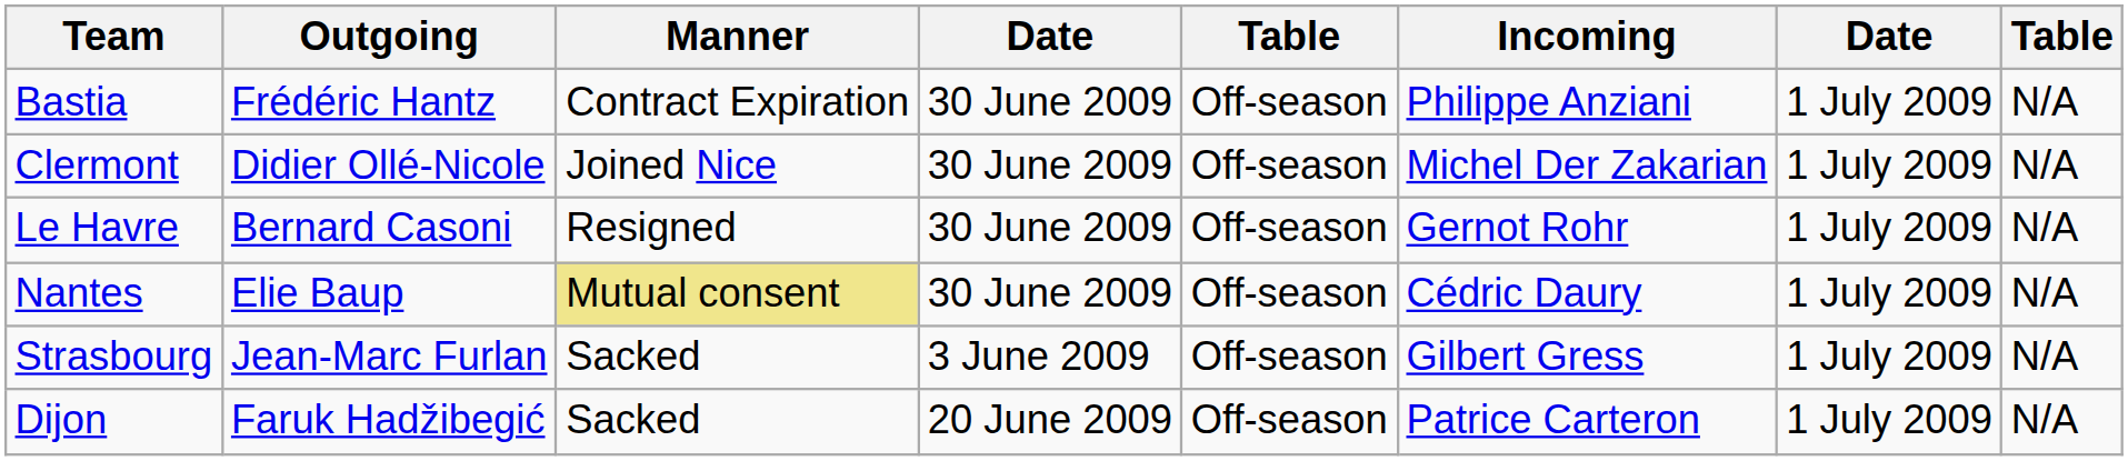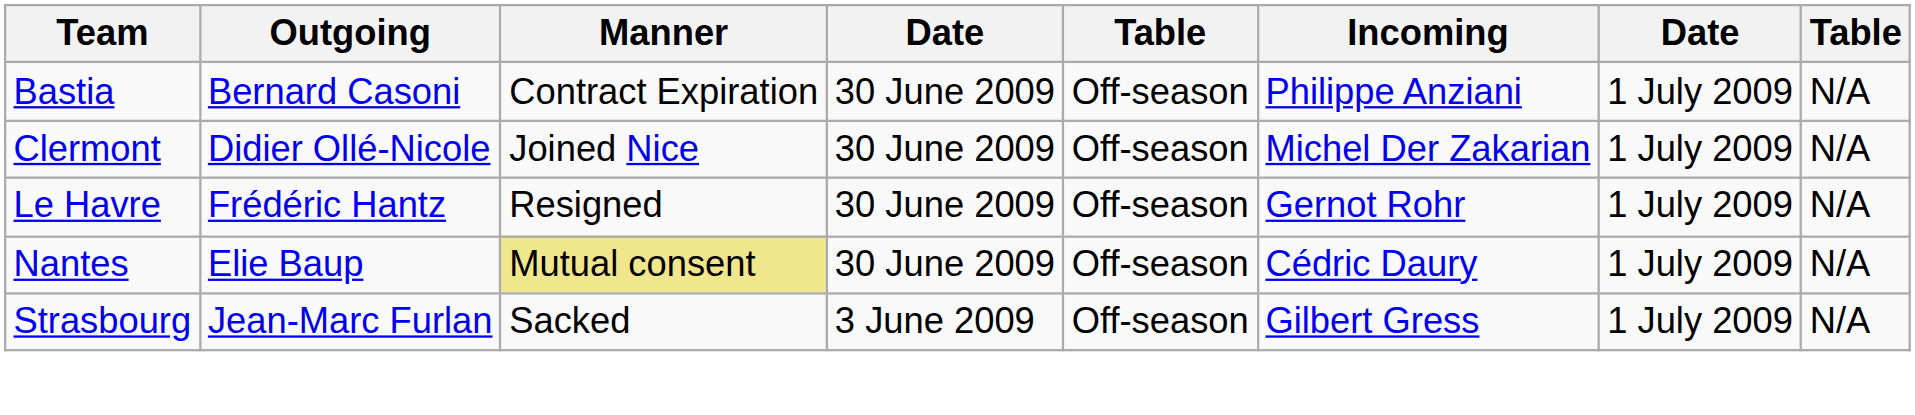Bastia | Outgoing: Frédéric Hantz -> Bernard Casoni
Le Havre | Outgoing: Bernard Casoni -> Frédéric Hantz
- row: Dijon | Faruk Hadžibegić | Sacked | 20 June 2009 | Off-season | Patrice Carteron | 1 July 2009 | N/A
